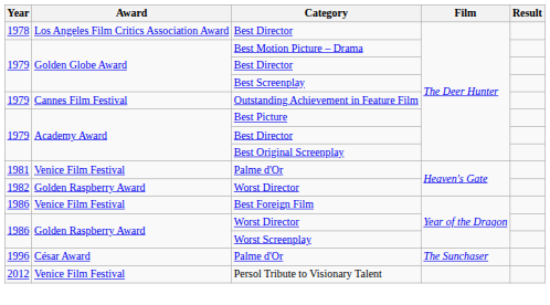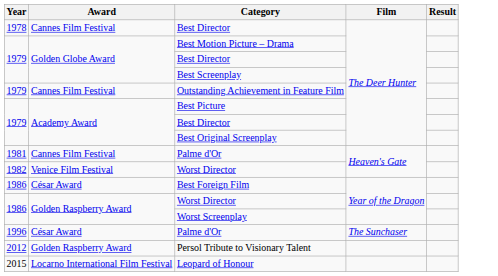1978 / Best Director | Award: Los Angeles Film Critics Association Award -> Cannes Film Festival
1981 / Palme d'Or | Award: Venice Film Festival -> Cannes Film Festival
1982 / Worst Director | Award: Golden Raspberry Award -> Venice Film Festival
Best Foreign Film | Award: Venice Film Festival -> César Award
Persol Tribute to Visionary Talent | Award: Venice Film Festival -> Golden Raspberry Award
+ row: 2015 | Locarno International Film Festival | Leopard of Honour
